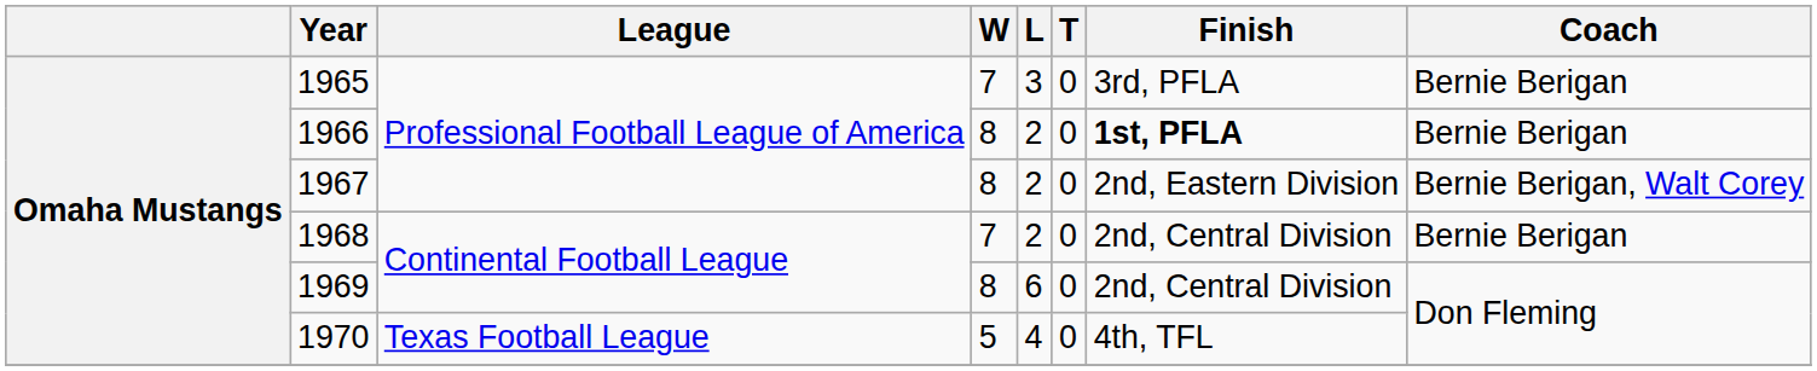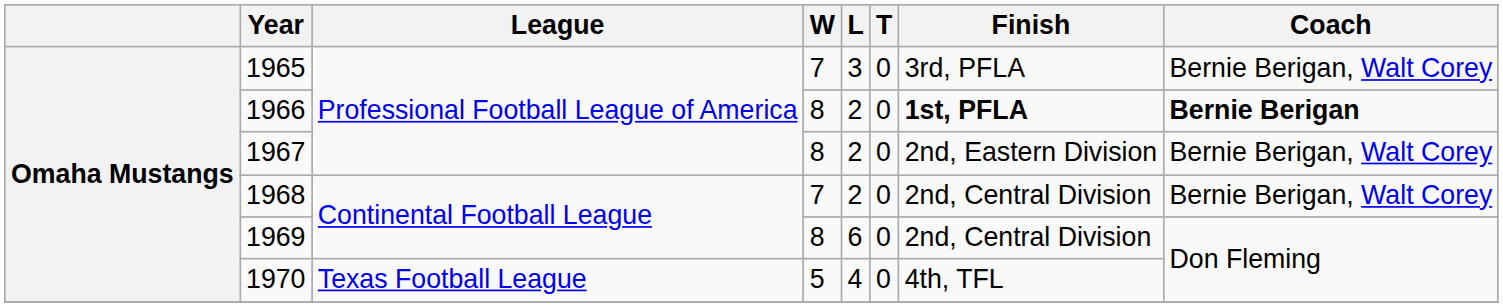1965 | Coach: Bernie Berigan -> Bernie Berigan, Walt Corey
1966 | Coach: normal -> bold
1968 | Coach: Bernie Berigan -> Bernie Berigan, Walt Corey
